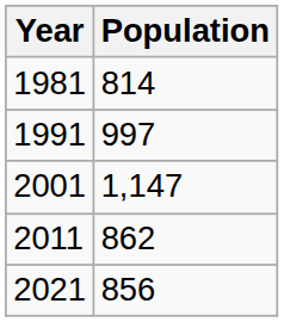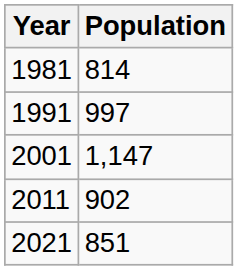2011 | Population: 862 -> 902
2021 | Population: 856 -> 851
